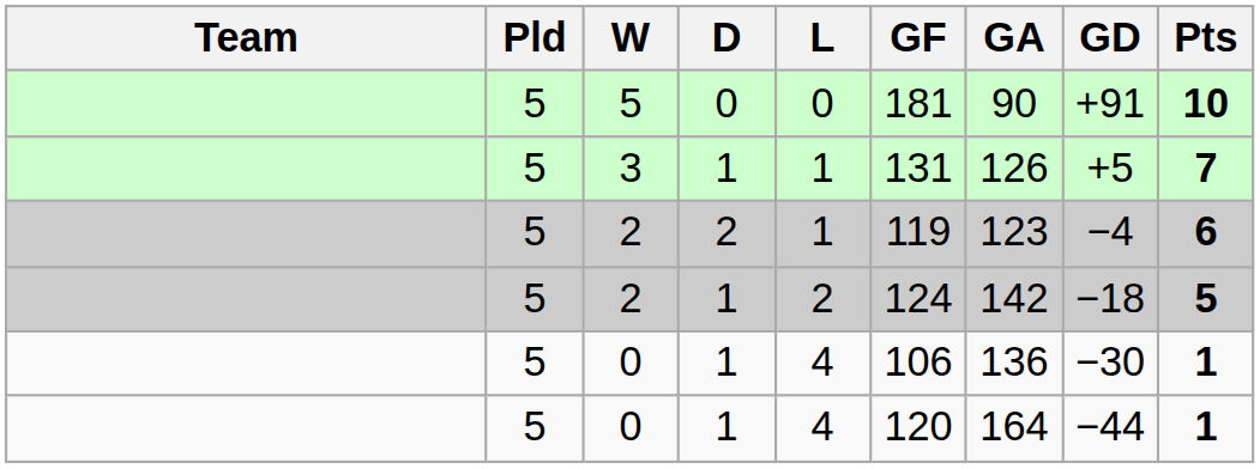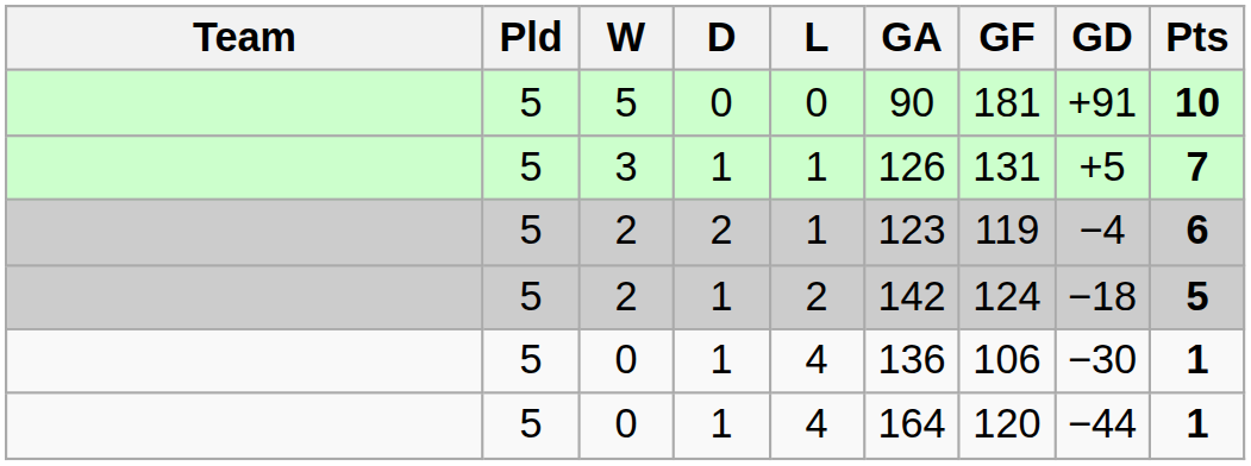columns swapped: GF <-> GA
